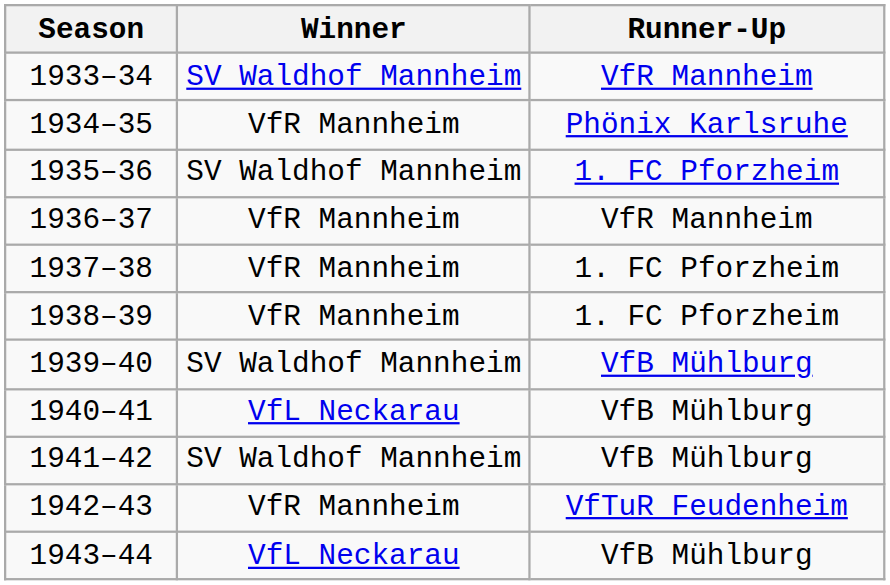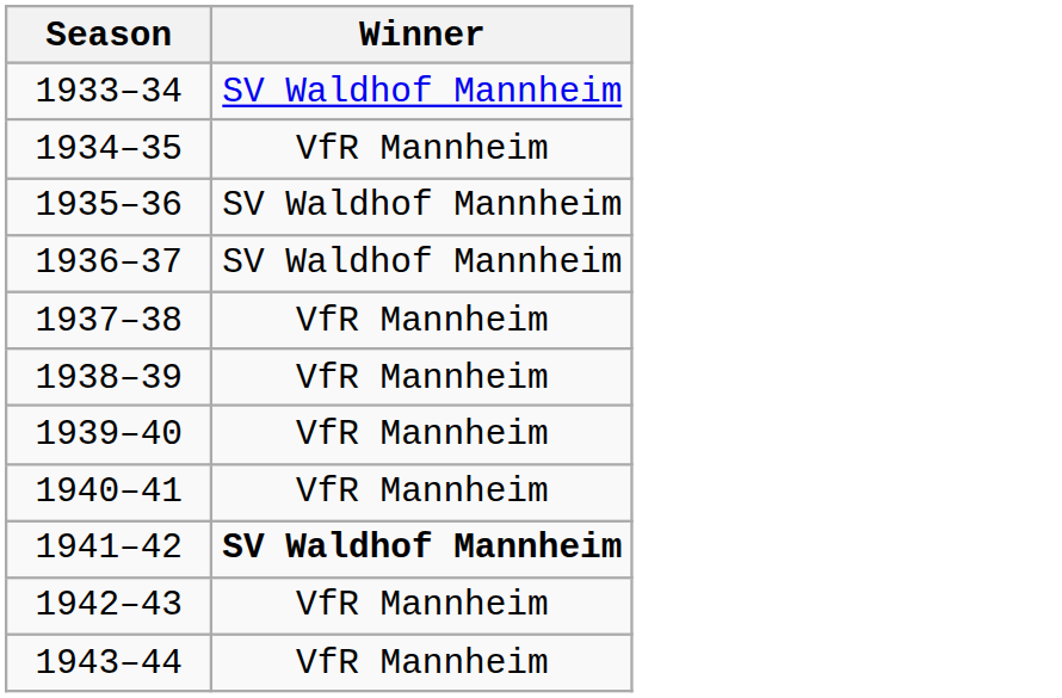- column: Runner-Up | VfR Mannheim | Phönix Karlsruhe | 1. FC Pforzheim | VfR Mannheim | 1. FC Pforzheim | 1. FC Pforzheim | VfB Mühlburg | VfB Mühlburg | VfB Mühlburg | VfTuR Feudenheim | VfB Mühlburg
1936–37 | Winner: VfR Mannheim -> SV Waldhof Mannheim
1939–40 | Winner: SV Waldhof Mannheim -> VfR Mannheim
1940–41 | Winner: VfL Neckarau -> VfR Mannheim
1941–42 | Winner: normal -> bold
1943–44 | Winner: VfL Neckarau -> VfR Mannheim
